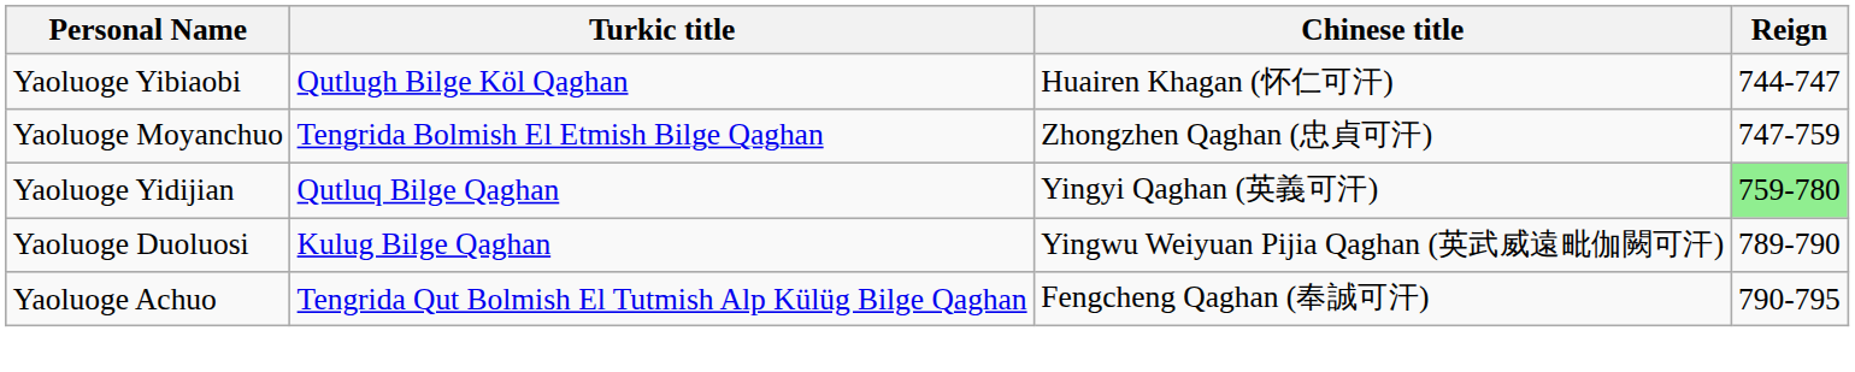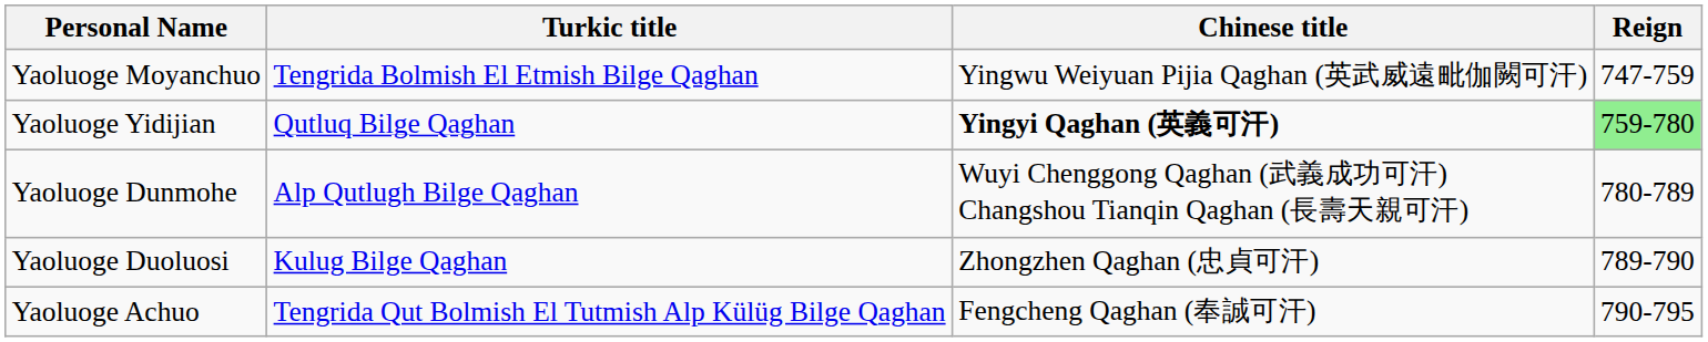- row: Yaoluoge Yibiaobi | Qutlugh Bilge Köl Qaghan | Huairen Khagan (怀仁可汗) | 744-747
Yaoluoge Moyanchuo | Chinese title: Zhongzhen Qaghan (忠貞可汗) -> Yingwu Weiyuan Pijia Qaghan (英武威遠毗伽闕可汗)
Yaoluoge Yidijian | Chinese title: normal -> bold
+ row: Yaoluoge Dunmohe | Alp Qutlugh Bilge Qaghan | Wuyi Chenggong Qaghan (武義成功可汗) Changshou Tianqin Qaghan (長壽天親可汗) | 780-789
Yaoluoge Duoluosi | Chinese title: Yingwu Weiyuan Pijia Qaghan (英武威遠毗伽闕可汗) -> Zhongzhen Qaghan (忠貞可汗)
